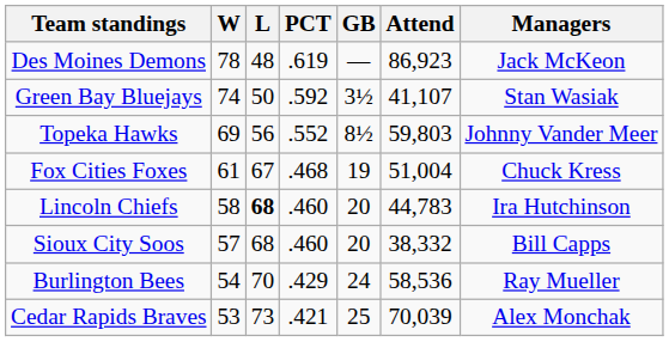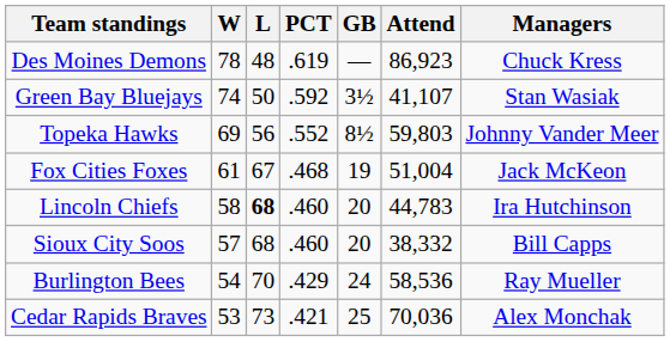Des Moines Demons | Managers: Jack McKeon -> Chuck Kress
Fox Cities Foxes | Managers: Chuck Kress -> Jack McKeon
Cedar Rapids Braves | Attend: 70,039 -> 70,036
